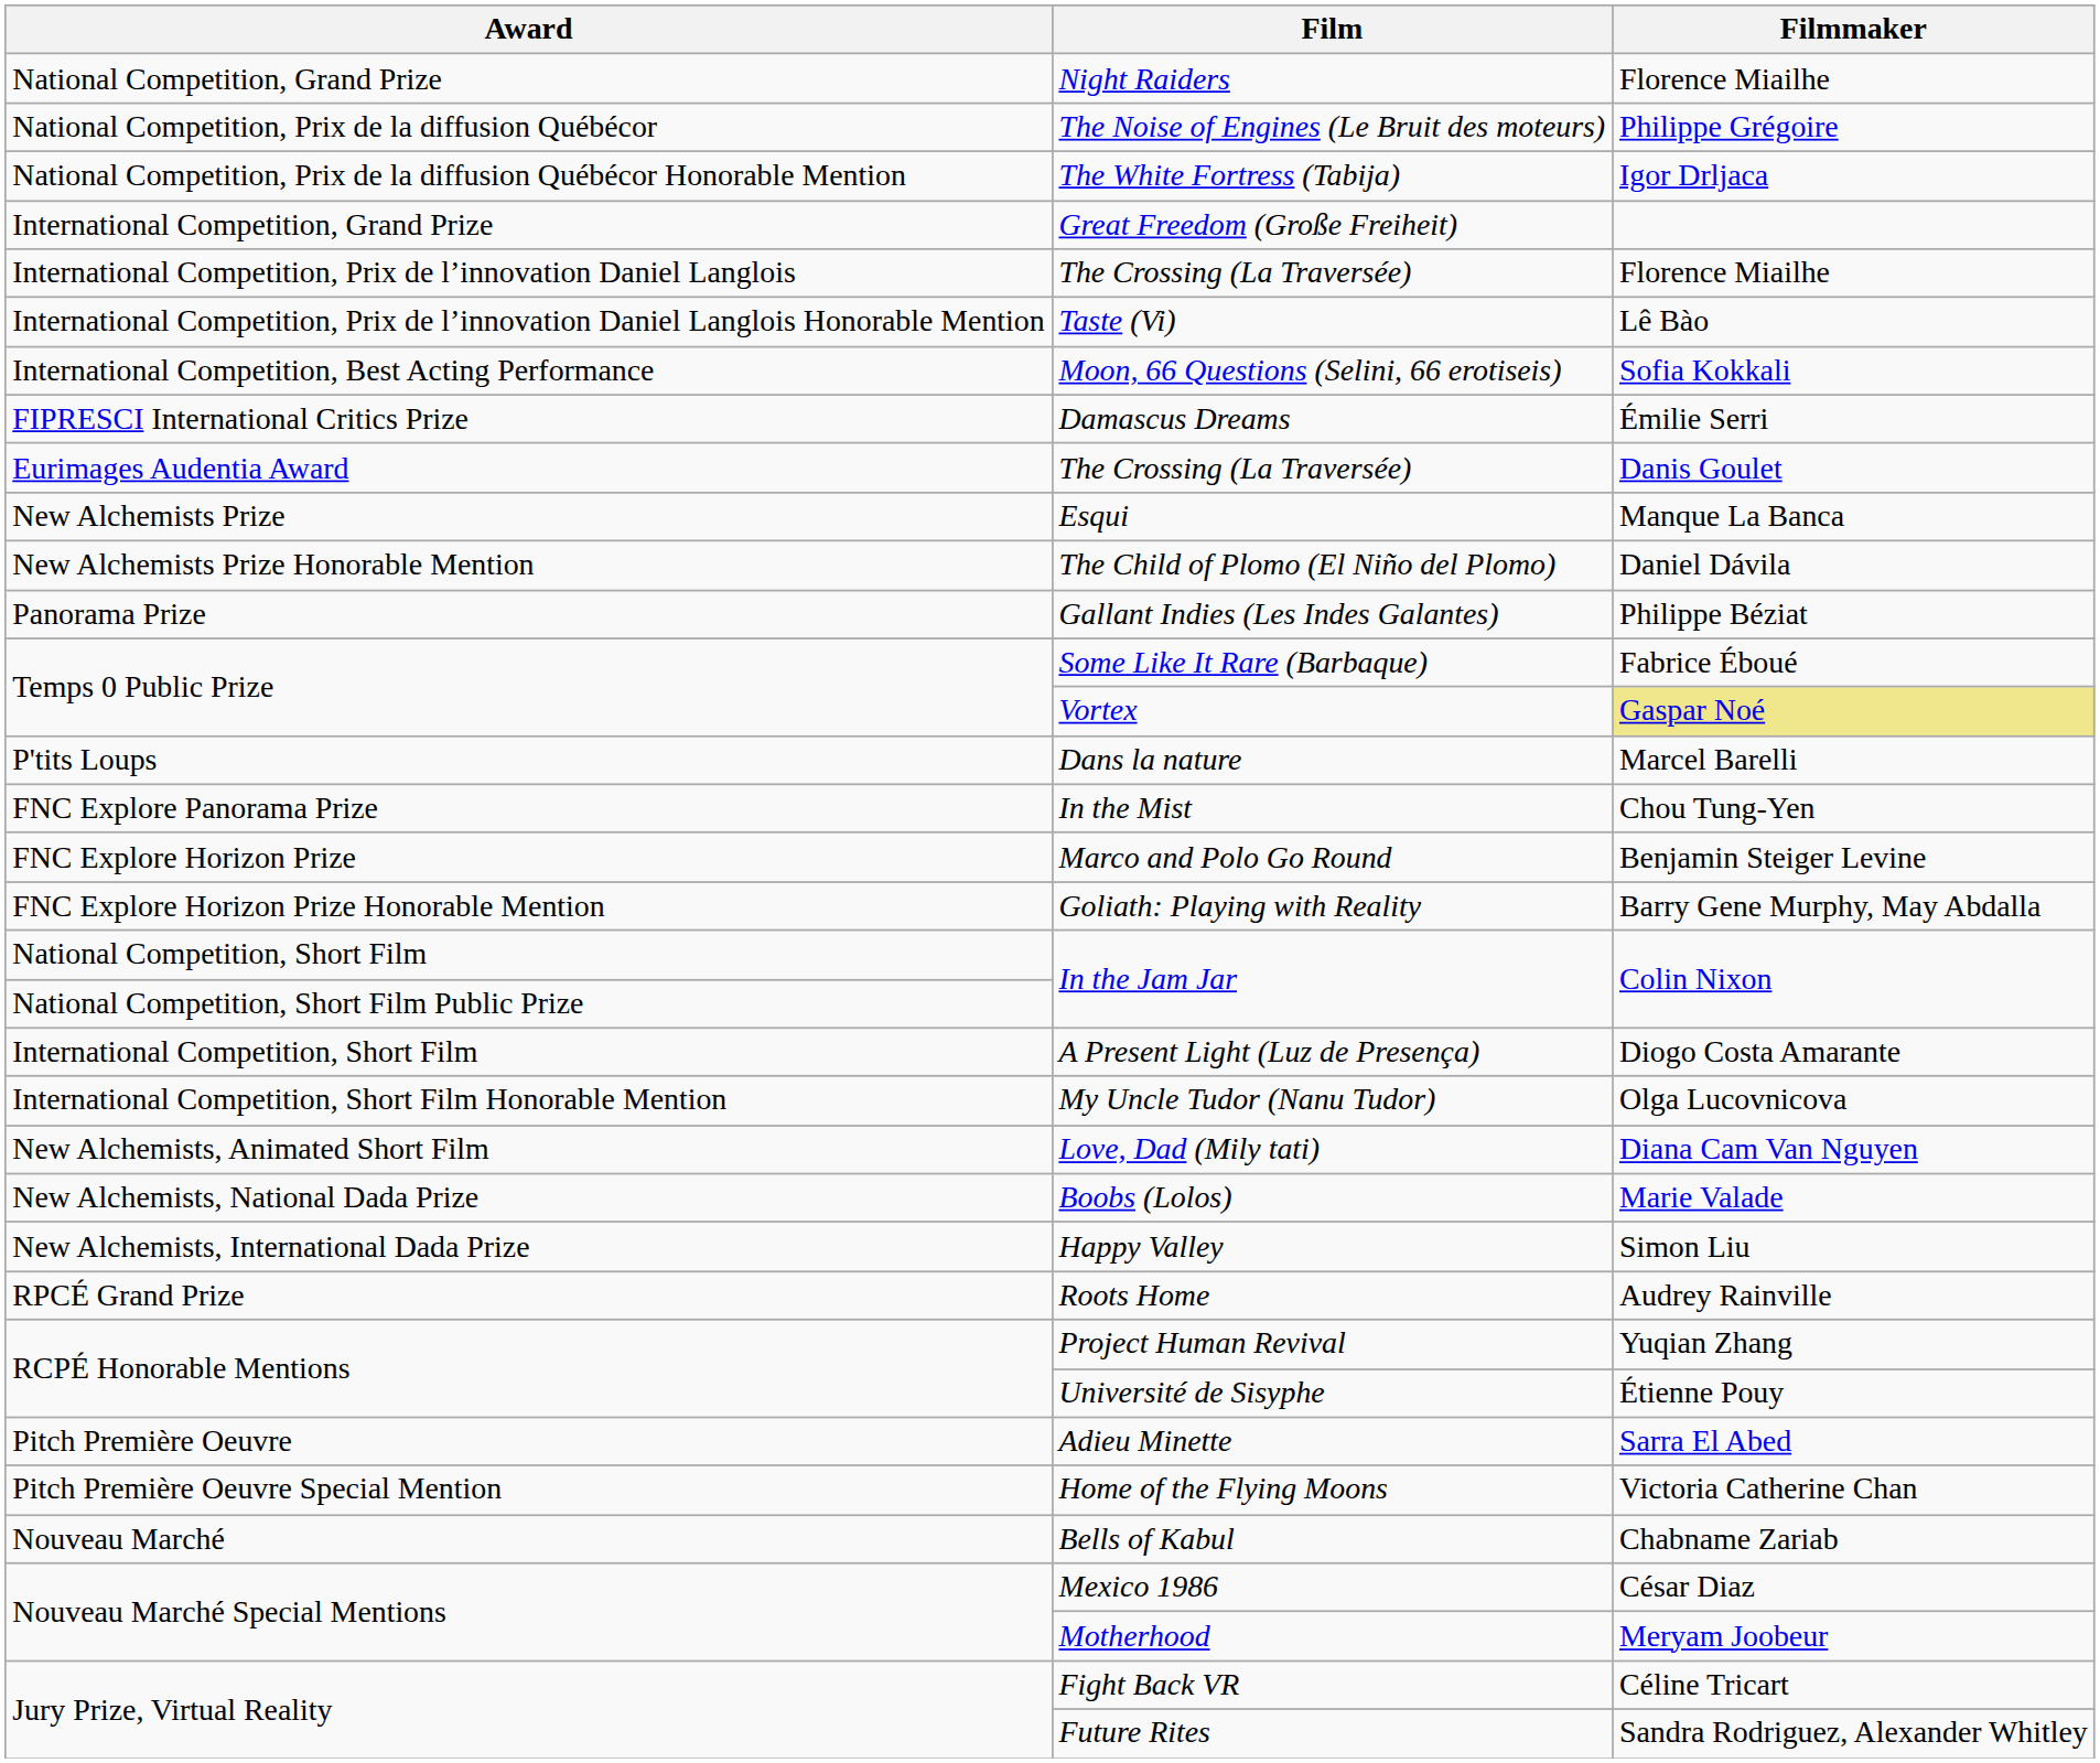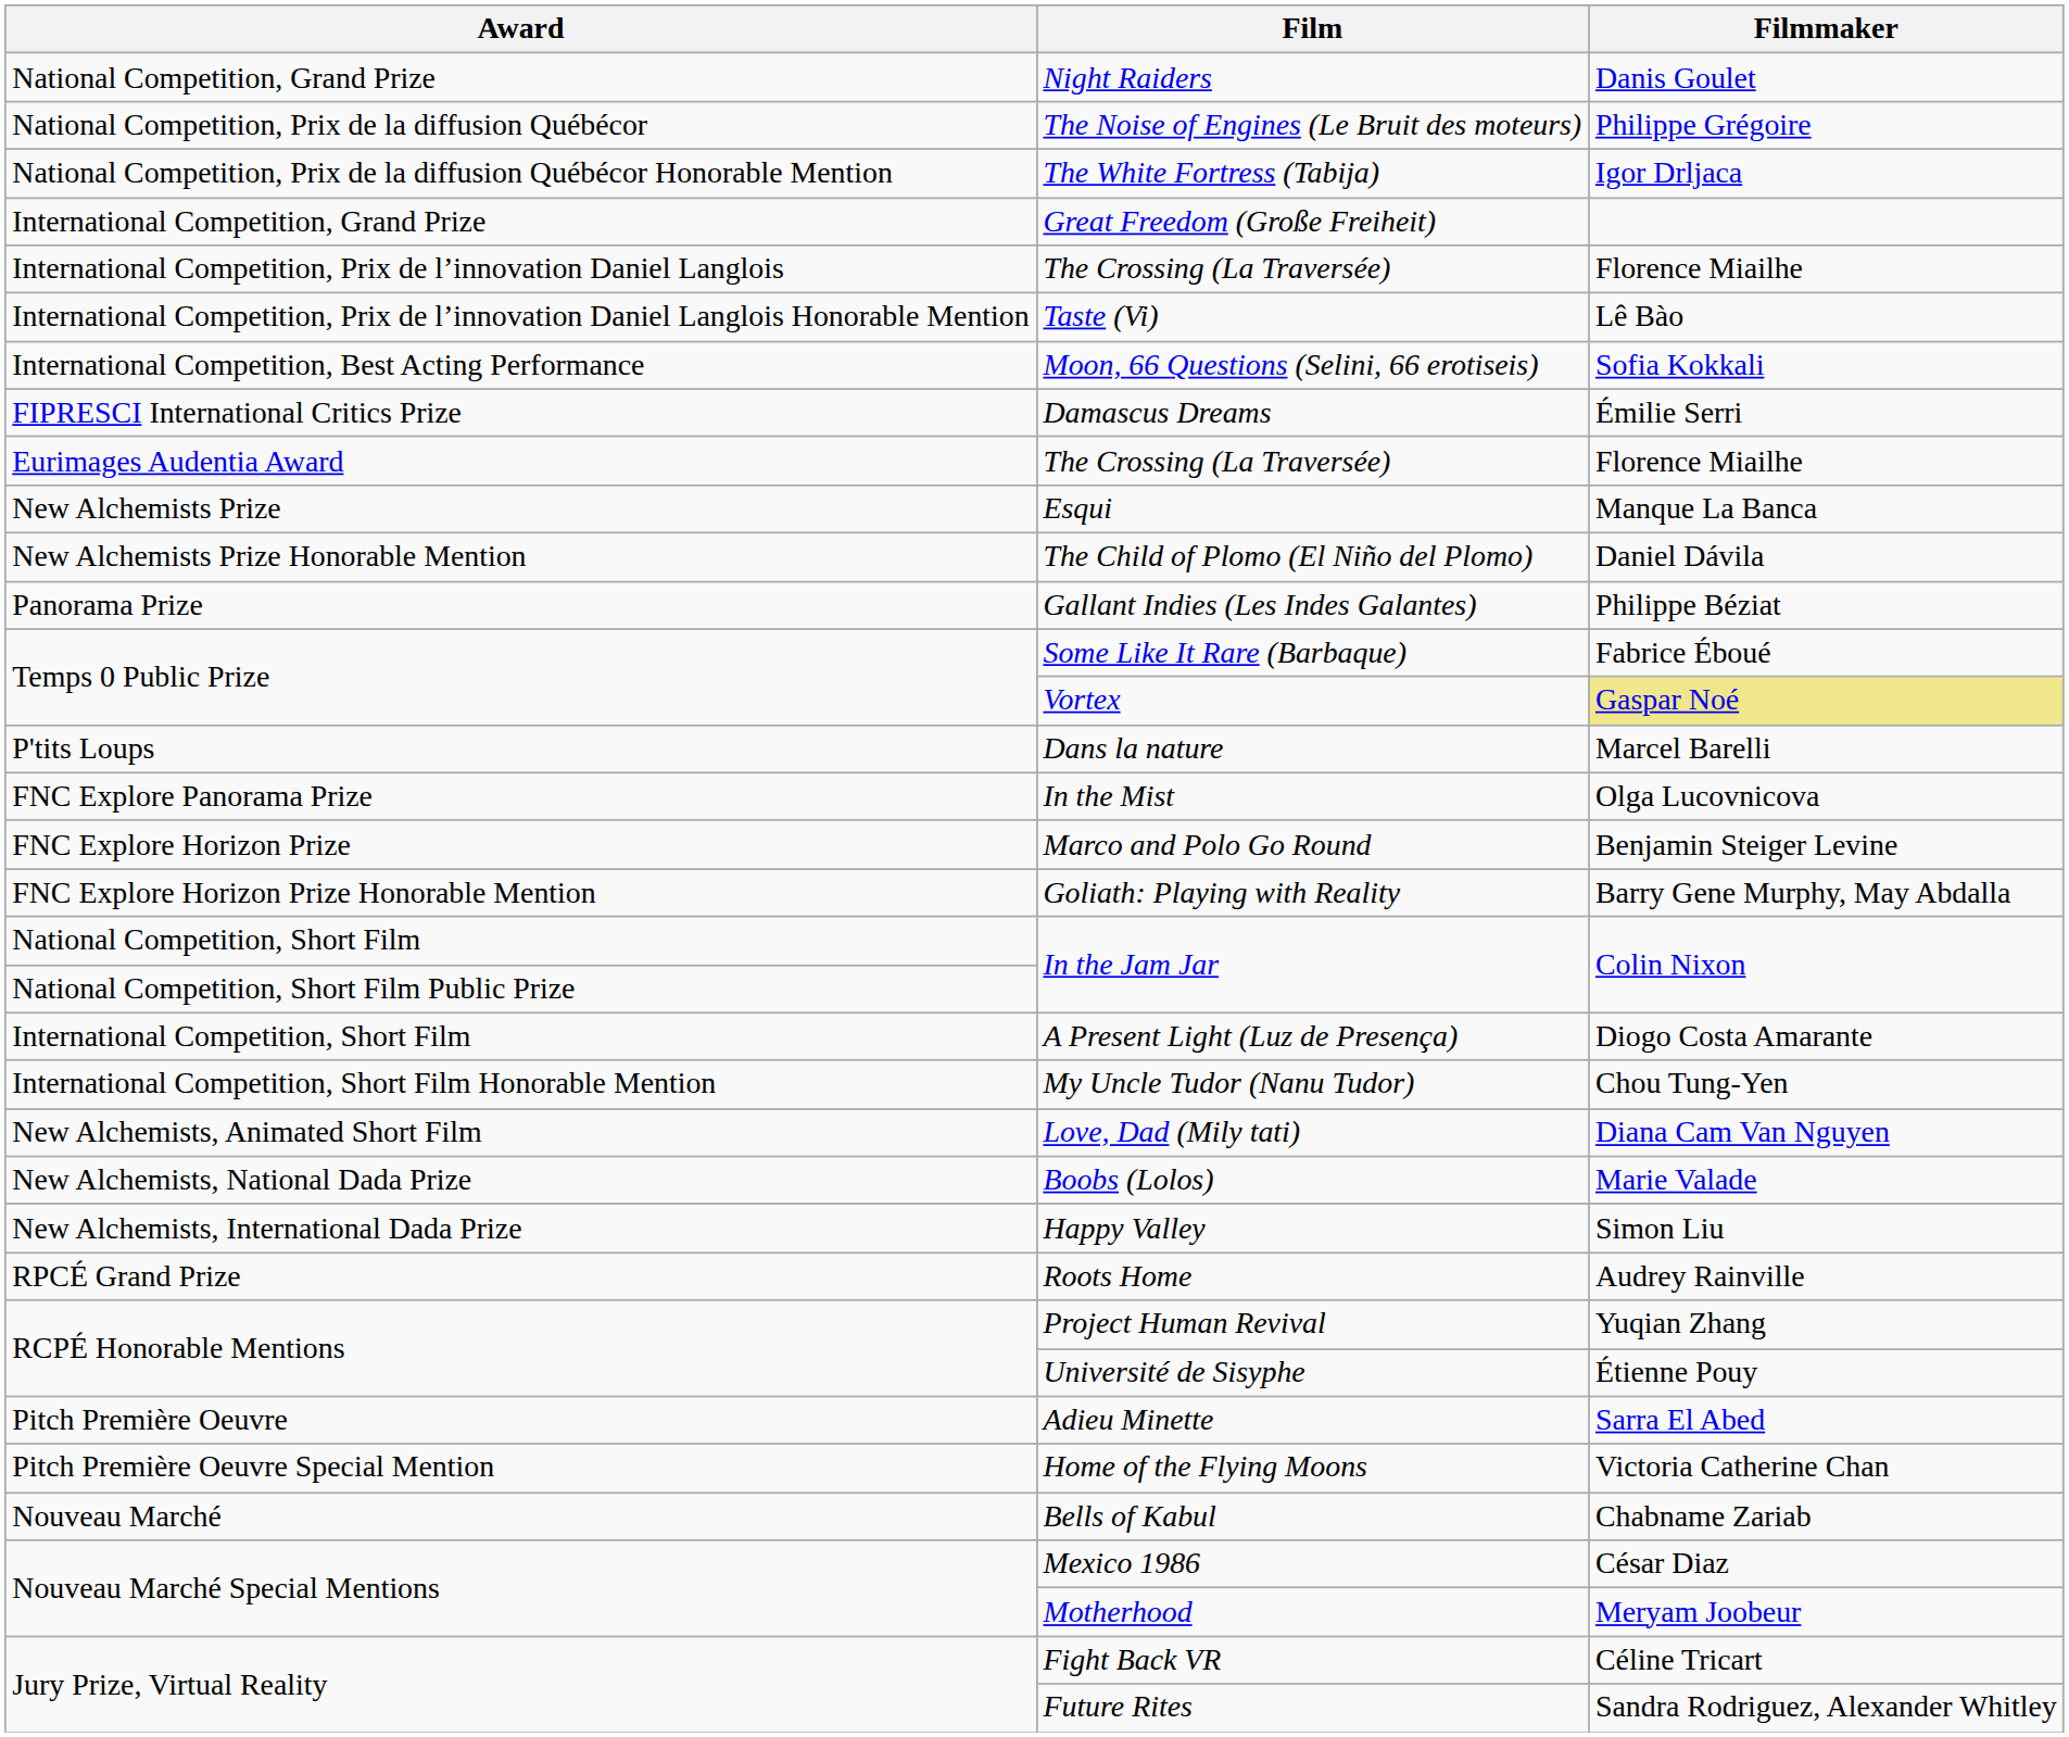Night Raiders | Filmmaker: Florence Miailhe -> Danis Goulet
Eurimages Audentia Award / The Crossing (La Traversée) | Filmmaker: Danis Goulet -> Florence Miailhe
In the Mist | Filmmaker: Chou Tung-Yen -> Olga Lucovnicova
My Uncle Tudor (Nanu Tudor) | Filmmaker: Olga Lucovnicova -> Chou Tung-Yen
